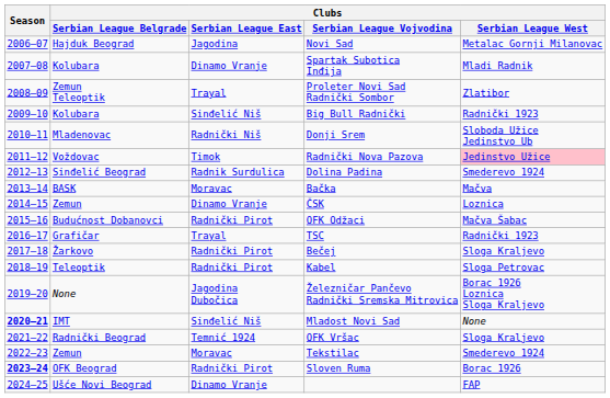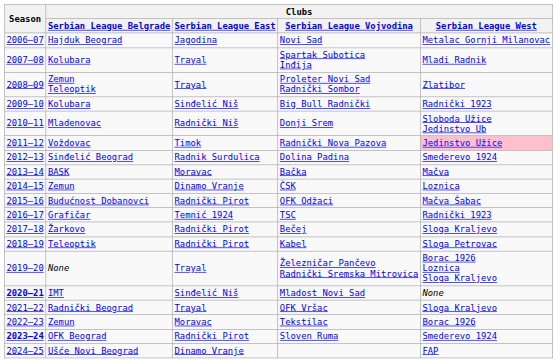Spartak Subotica Inđija | Clubs / Serbian League East: Dinamo Vranje -> Trayal
TSC | Clubs / Serbian League East: Trayal -> Temnić 1924
Železničar Pančevo Radnički Sremska Mitrovica | Clubs / Serbian League East: Jagodina Dubočica -> Trayal
OFK Vršac | Clubs / Serbian League East: Temnić 1924 -> Trayal
Tekstilac | Clubs / Serbian League West: Smederevo 1924 -> Borac 1926
Sloven Ruma | Clubs / Serbian League West: Borac 1926 -> Smederevo 1924
